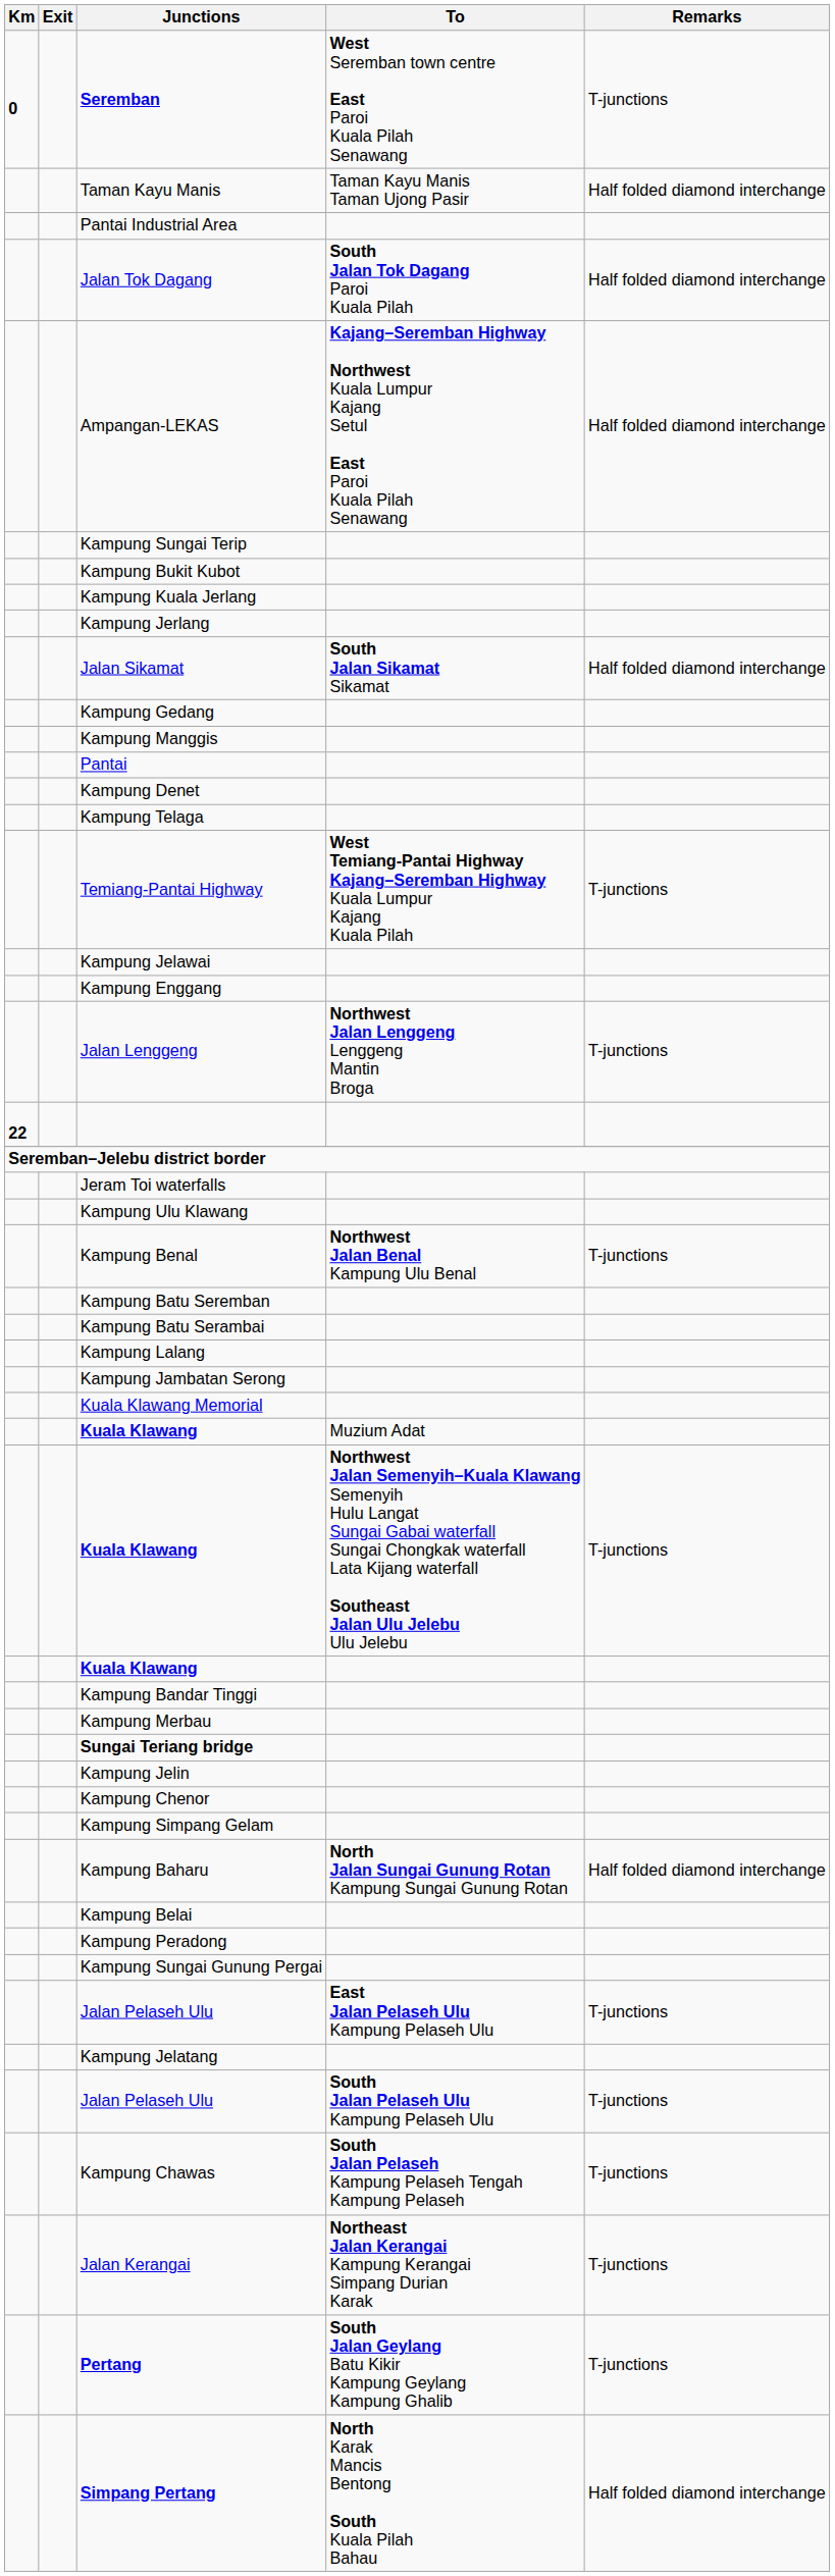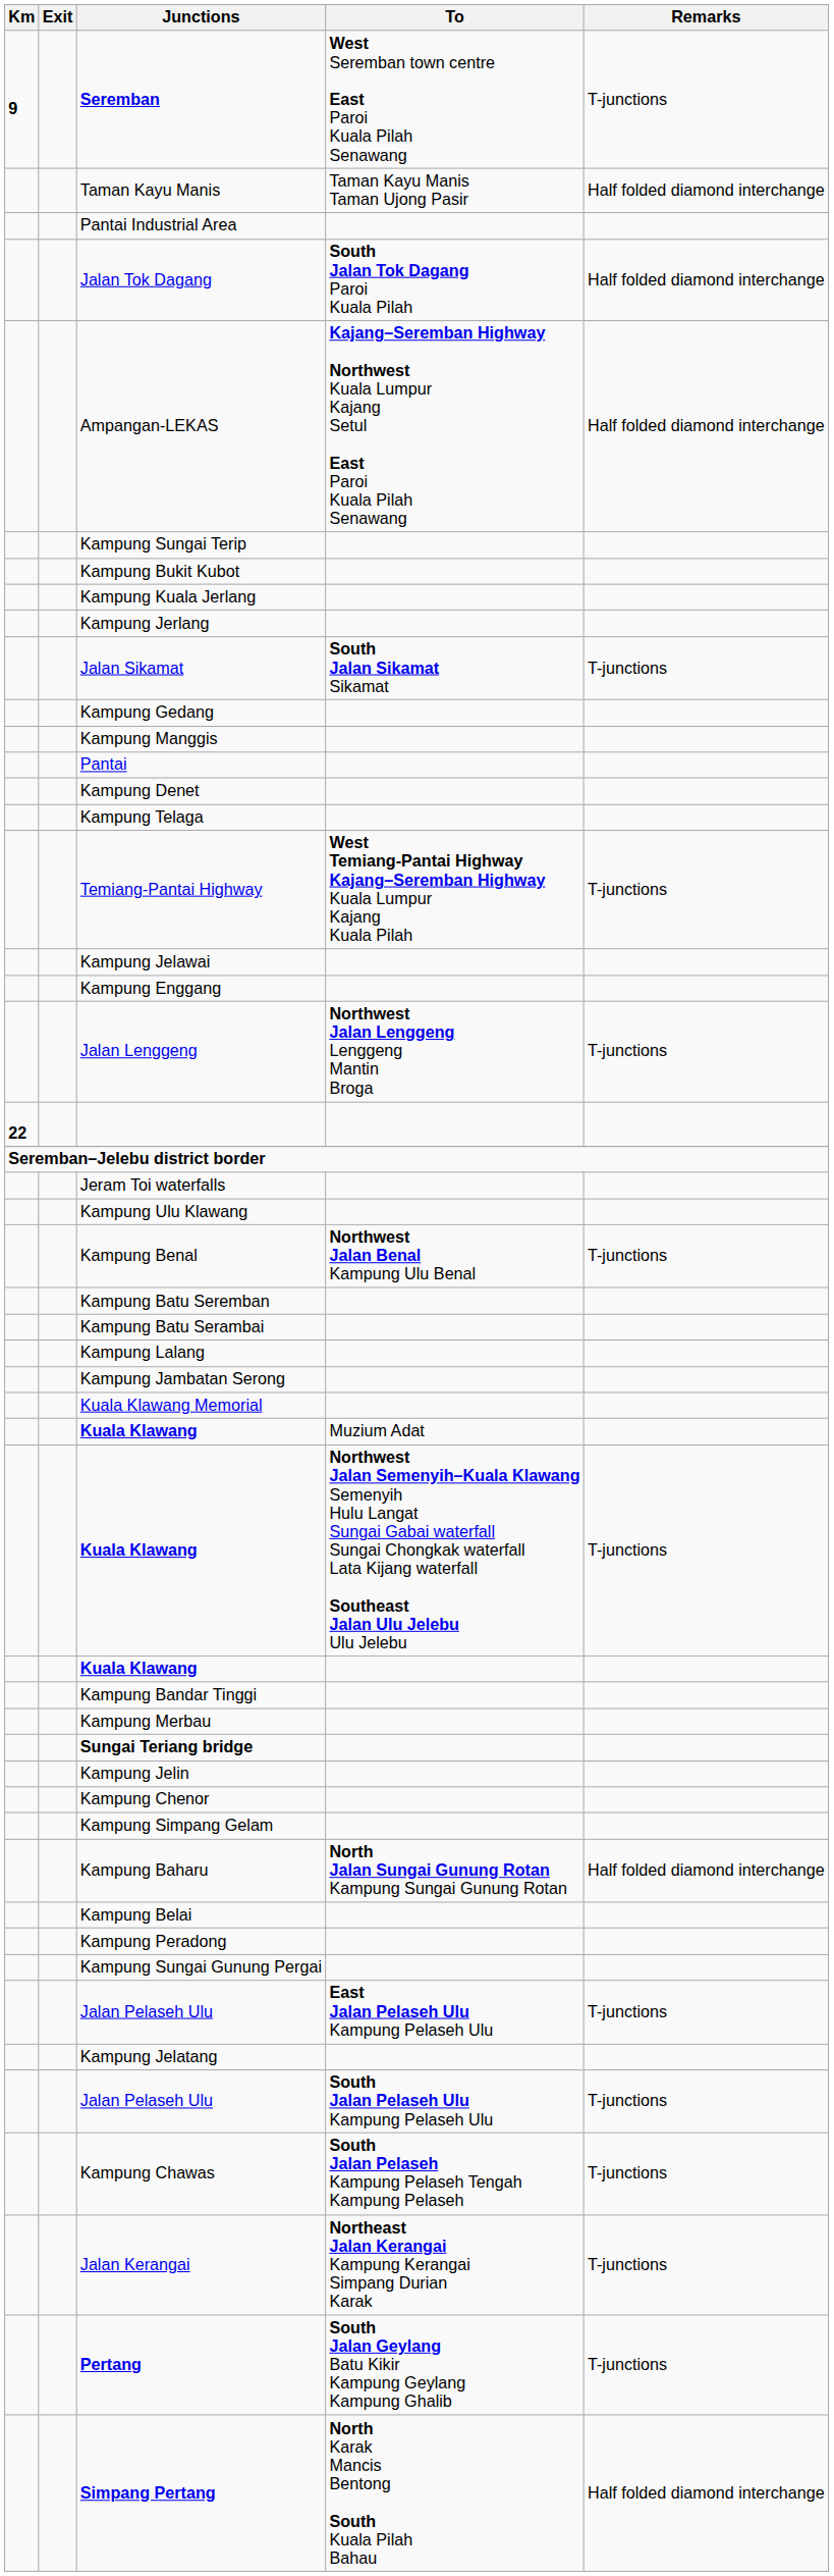Seremban | Km: 0 -> 9
Jalan Sikamat | Remarks: Half folded diamond interchange -> T-junctions
